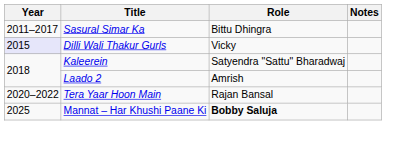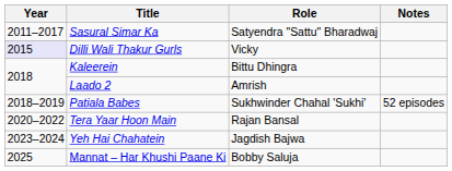Sasural Simar Ka | Role: Bittu Dhingra -> Satyendra "Sattu" Bharadwaj
Kaleerein | Role: Satyendra "Sattu" Bharadwaj -> Bittu Dhingra
+ row: 2018–2019 | Patiala Babes | Sukhwinder Chahal 'Sukhi' | 52 episodes
+ row: 2023–2024 | Yeh Hai Chahatein | Jagdish Bajwa
Mannat – Har Khushi Paane Ki | Role: bold -> normal
